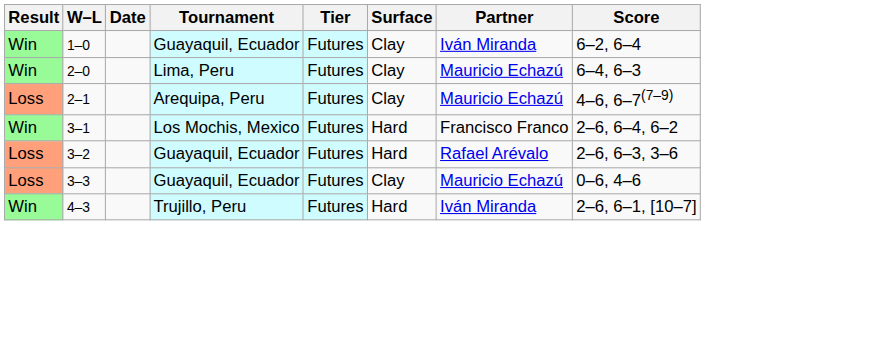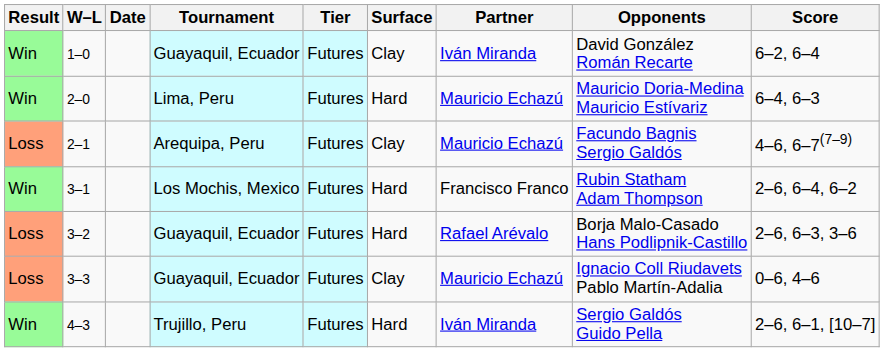+ column: Opponents | David González Román Recarte | Mauricio Doria-Medina Mauricio Estívariz | Facundo Bagnis Sergio Galdós | Rubin Statham Adam Thompson | Borja Malo-Casado Hans Podlipnik-Castillo | Ignacio Coll Riudavets Pablo Martín-Adalia | Sergio Galdós Guido Pella
2–0 | Surface: Clay -> Hard
